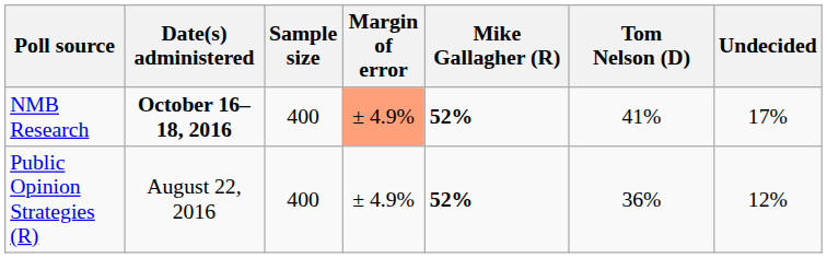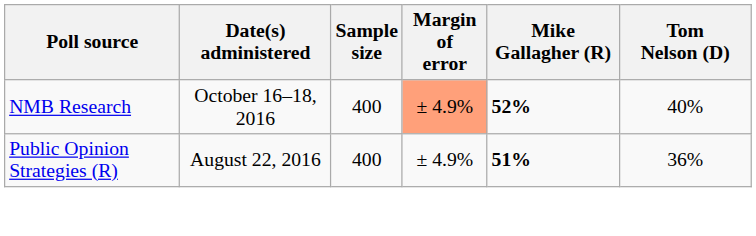- column: Undecided | 17% | 12%
NMB Research | Date(s) administered: bold -> normal
NMB Research | Tom Nelson (D): 41% -> 40%
Public Opinion Strategies (R) | Mike Gallagher (R): 52% -> 51%
